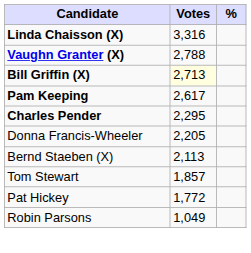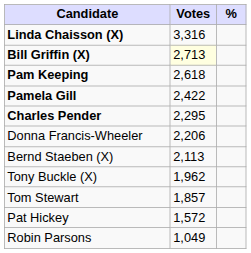- row: Vaughn Granter (X) | 2,788
Pam Keeping | Votes: 2,617 -> 2,618
+ row: Pamela Gill | 2,422
Donna Francis-Wheeler | Votes: 2,205 -> 2,206
+ row: Tony Buckle (X) | 1,962
Pat Hickey | Votes: 1,772 -> 1,572
